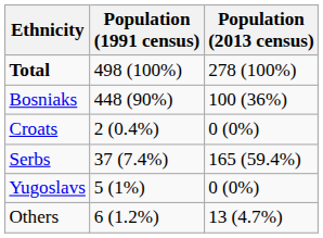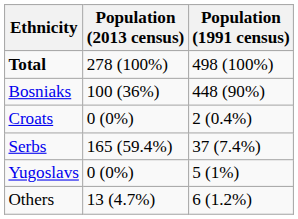columns swapped: Population (2013 census) <-> Population (1991 census)
